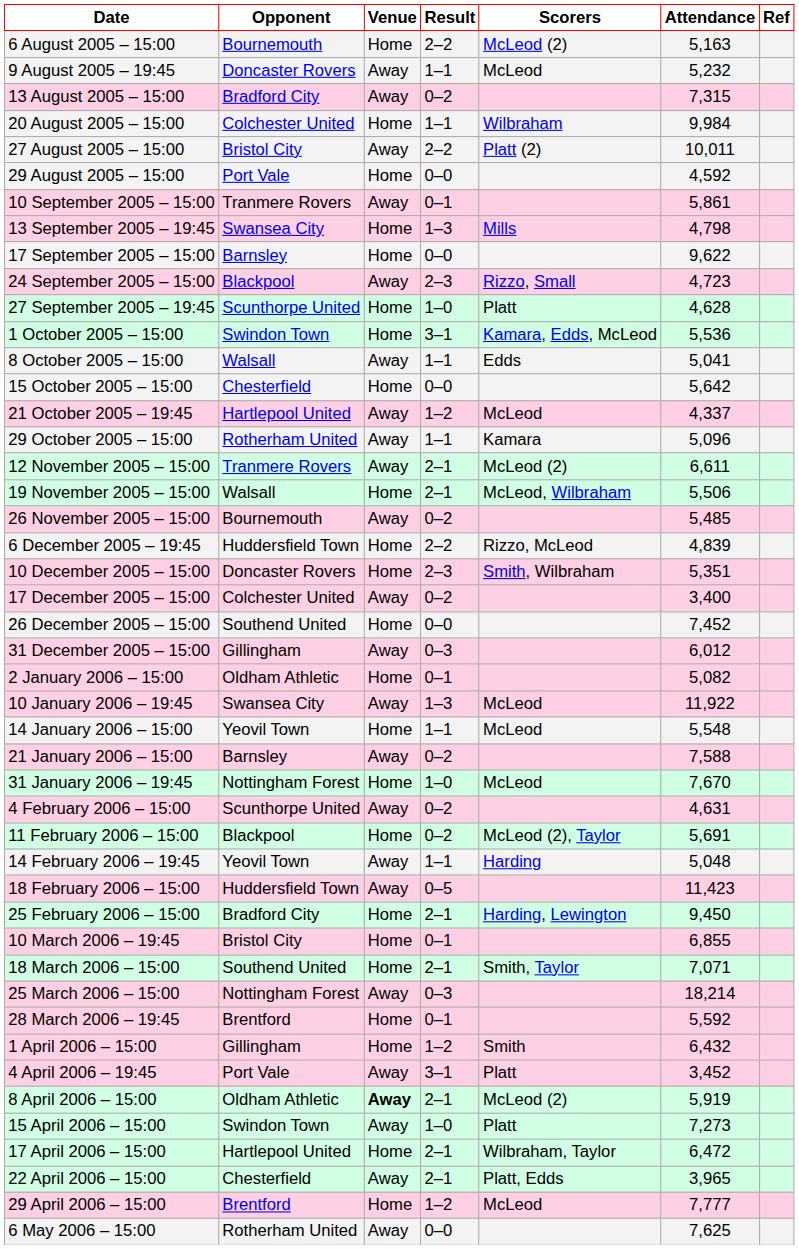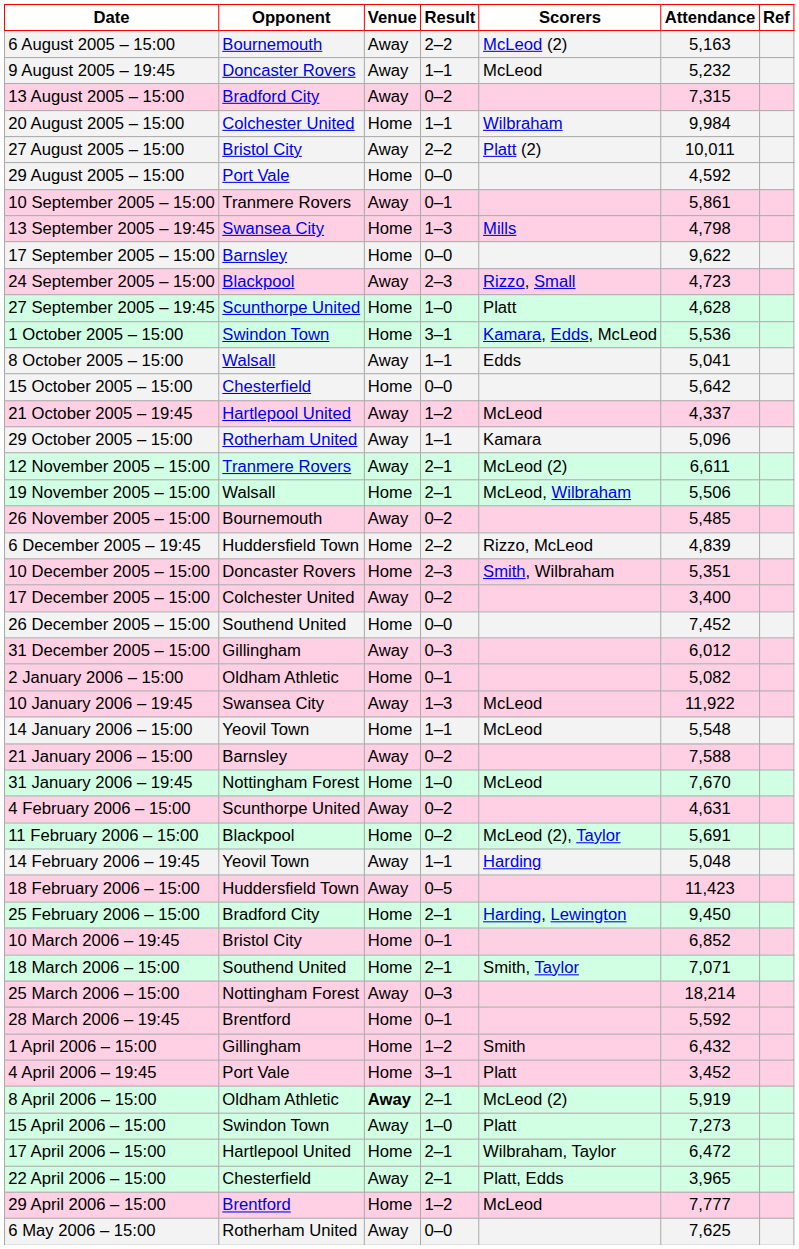6 August 2005 – 15:00 | Venue: Home -> Away
10 March 2006 – 19:45 | Attendance: 6,855 -> 6,852
4 April 2006 – 19:45 | Venue: Away -> Home
